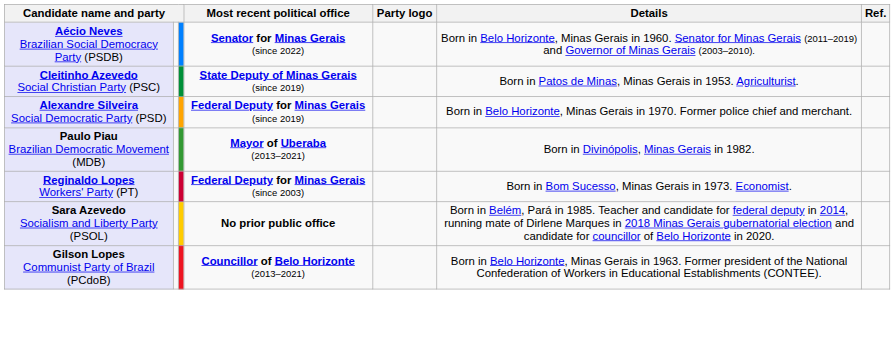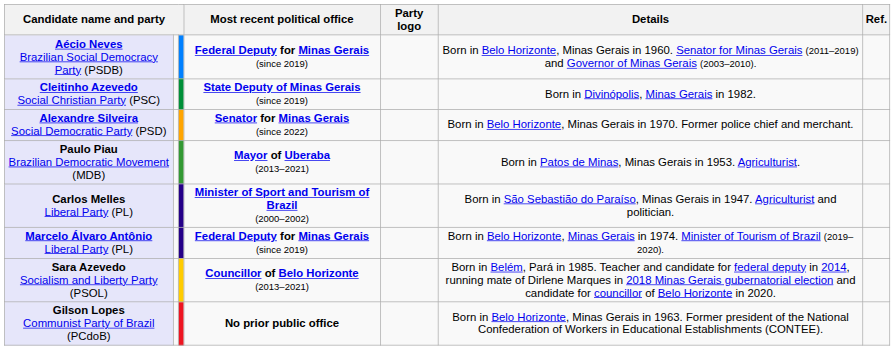Aécio Neves Brazilian Social Democracy Party (PSDB) | Most recent political office: Senator for Minas Gerais (since 2022) -> Federal Deputy for Minas Gerais (since 2019)
Cleitinho Azevedo Social Christian Party (PSC) | Details: Born in Patos de Minas, Minas Gerais in 1953. Agriculturist. -> Born in Divinópolis, Minas Gerais in 1982.
Alexandre Silveira Social Democratic Party (PSD) | Most recent political office: Federal Deputy for Minas Gerais (since 2019) -> Senator for Minas Gerais (since 2022)
Paulo Piau Brazilian Democratic Movement (MDB) | Details: Born in Divinópolis, Minas Gerais in 1982. -> Born in Patos de Minas, Minas Gerais in 1953. Agriculturist.
+ row: Carlos Melles Liberal Party (PL) | Minister of Sport and Tourism of Brazil (2000–2002) | Born in São Sebastião do Paraíso, Minas Gerais in 1947. Agriculturist and politician.
+ row: Marcelo Álvaro Antônio Liberal Party (PL) | Federal Deputy for Minas Gerais (since 2019) | Born in Belo Horizonte, Minas Gerais in 1974. Minister of Tourism of Brazil (2019–2020).
- row: Reginaldo Lopes Workers' Party (PT) | Federal Deputy for Minas Gerais (since 2003) | Born in Bom Sucesso, Minas Gerais in 1973. Economist.
Sara Azevedo Socialism and Liberty Party (PSOL) | Most recent political office: No prior public office -> Councillor of Belo Horizonte (2013–2021)
Gilson Lopes Communist Party of Brazil (PCdoB) | Most recent political office: Councillor of Belo Horizonte (2013–2021) -> No prior public office
